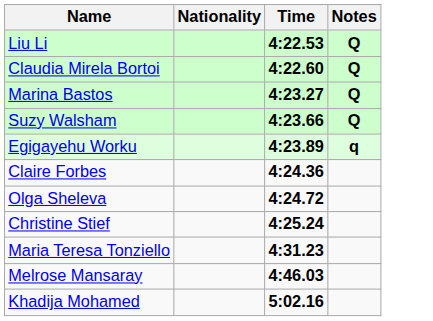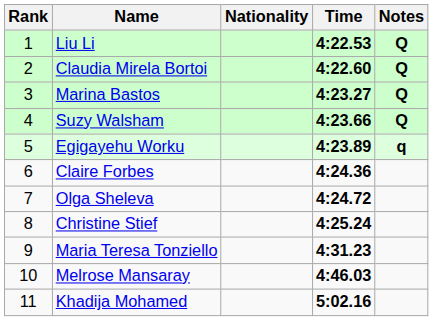+ column: Rank | 1 | 2 | 3 | 4 | 5 | 6 | 7 | 8 | 9 | 10 | 11
